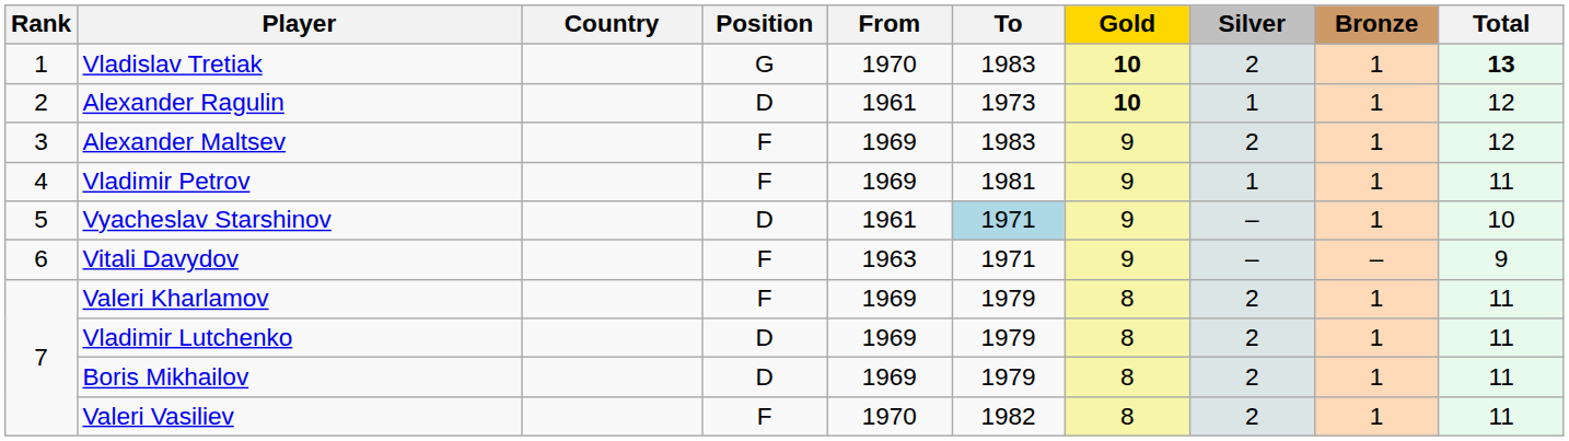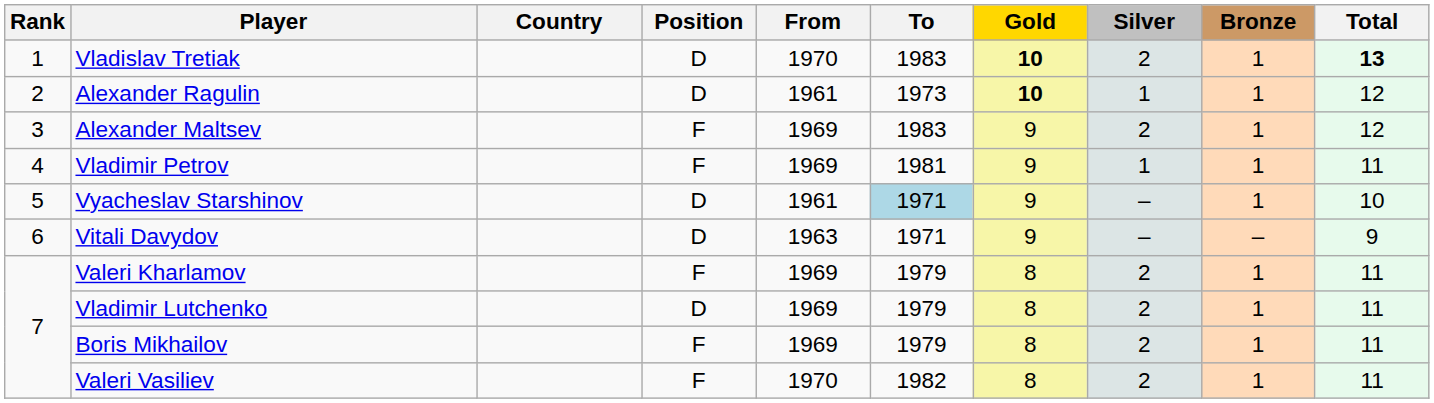Vladislav Tretiak | Position: G -> D
Vitali Davydov | Position: F -> D
Boris Mikhailov | Position: D -> F
